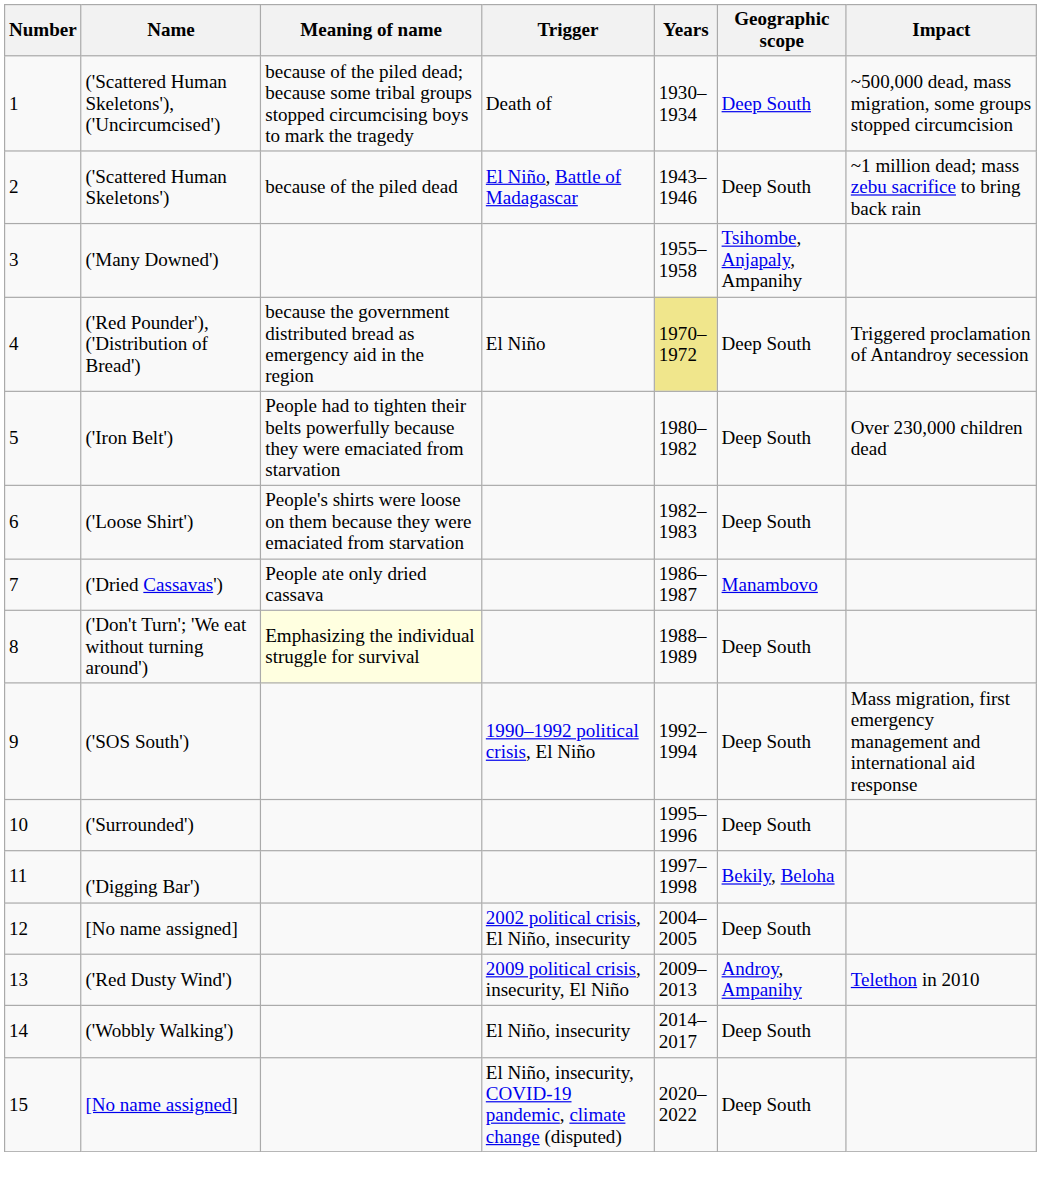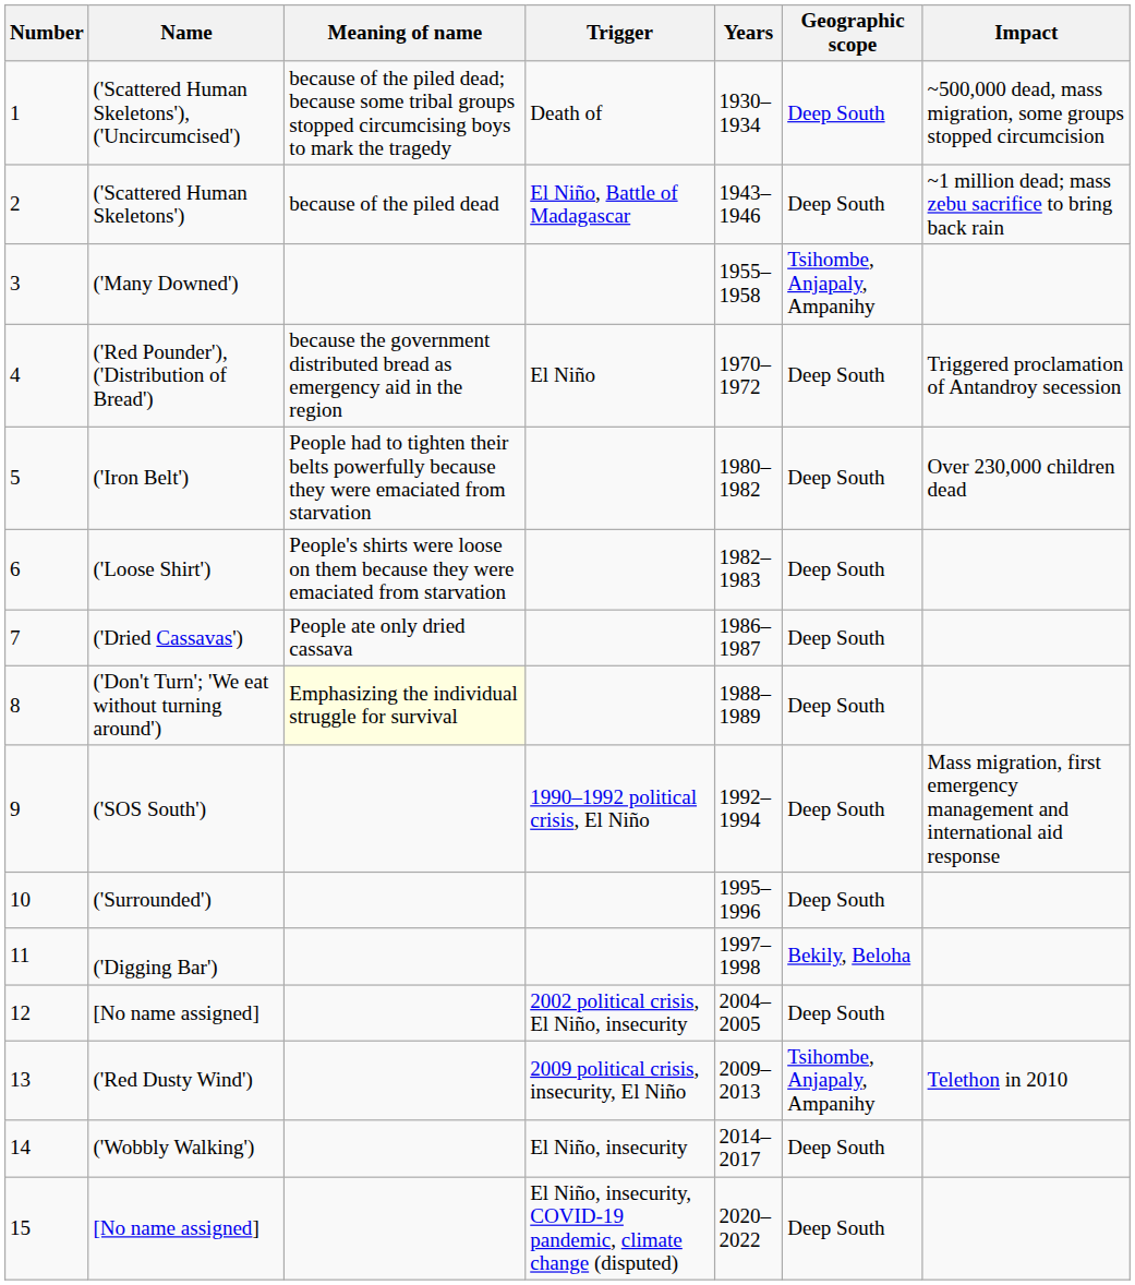('Red Pounder'), ('Distribution of Bread') | Years: khaki background -> no background
('Dried Cassavas') | Geographic scope: Manambovo -> Deep South
('Red Dusty Wind') | Geographic scope: Androy, Ampanihy -> Tsihombe, Anjapaly, Ampanihy
